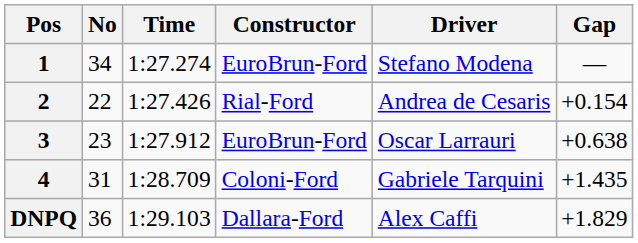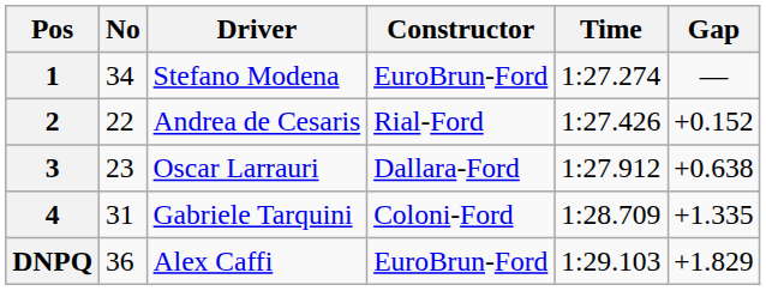columns swapped: Driver <-> Time
2 | Gap: +0.154 -> +0.152
3 | Constructor: EuroBrun-Ford -> Dallara-Ford
4 | Gap: +1.435 -> +1.335
DNPQ | Constructor: Dallara-Ford -> EuroBrun-Ford
